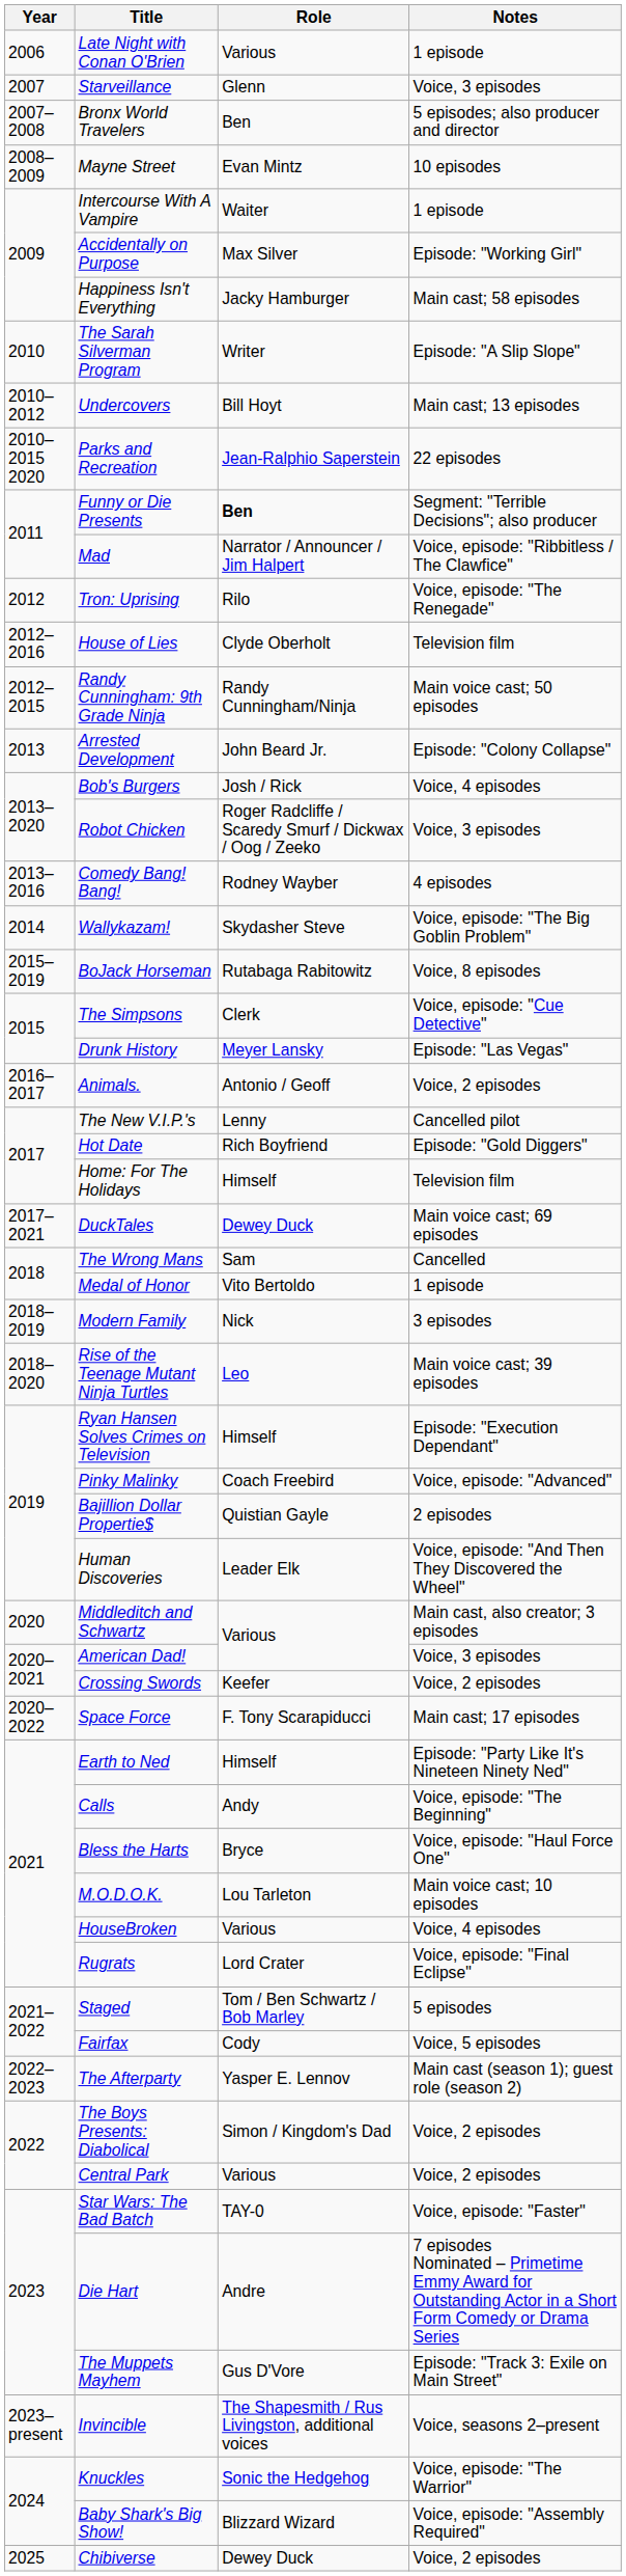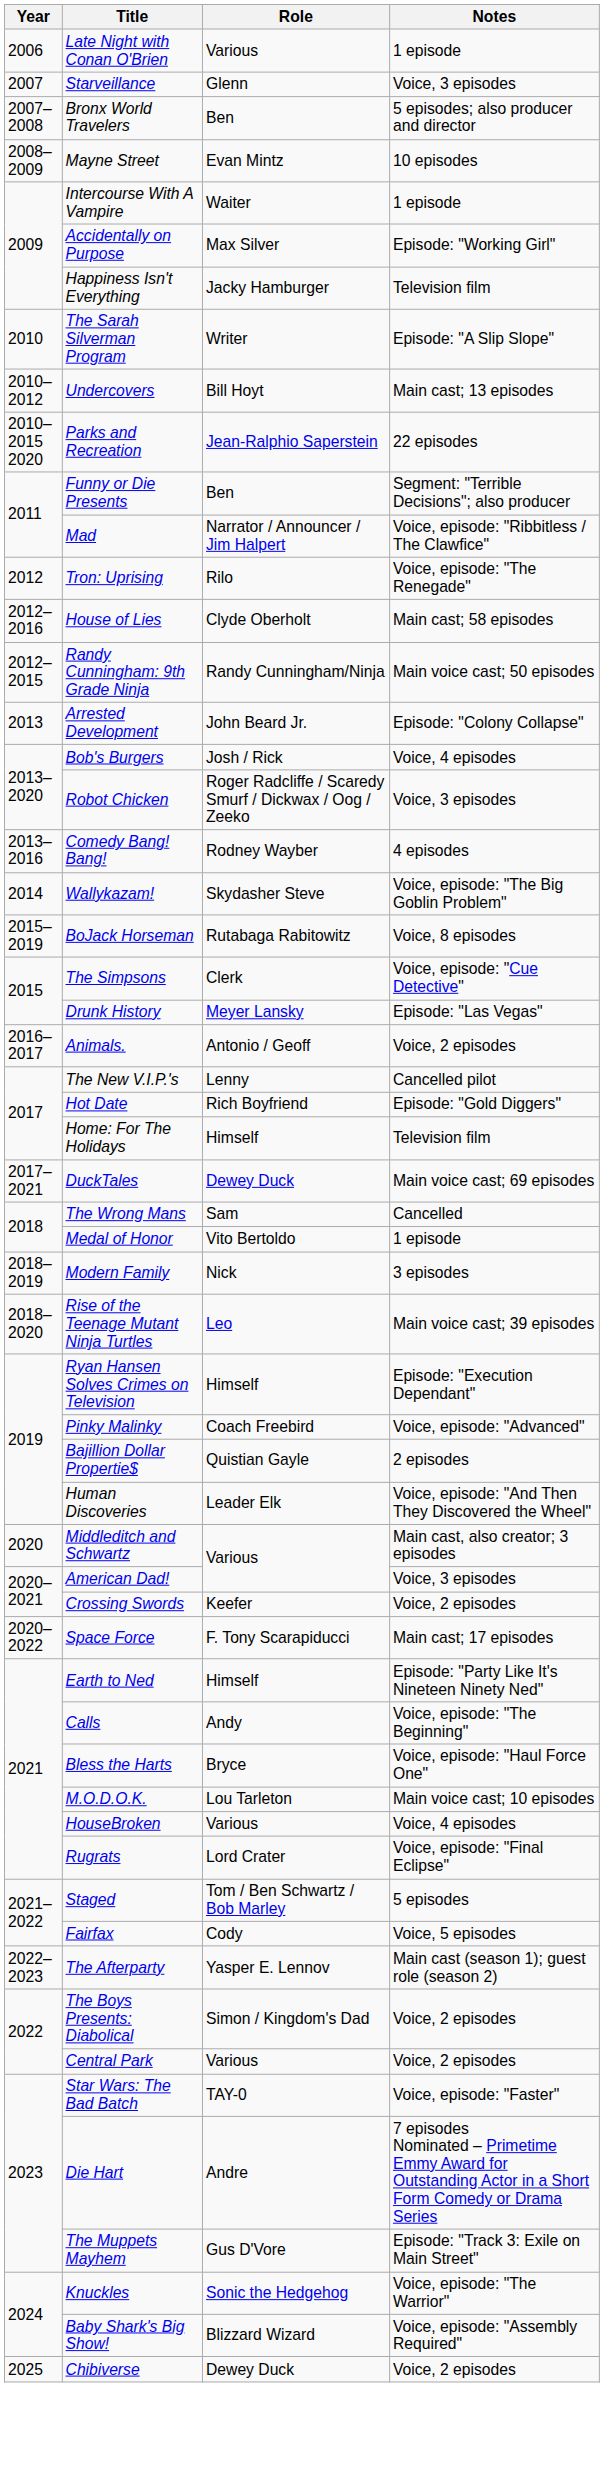Happiness Isn't Everything | Notes: Main cast; 58 episodes -> Television film
Funny or Die Presents | Role: bold -> normal
House of Lies | Notes: Television film -> Main cast; 58 episodes
- row: 2023–present | Invincible | The Shapesmith / Rus Livingston, additional voices | Voice, seasons 2–present
